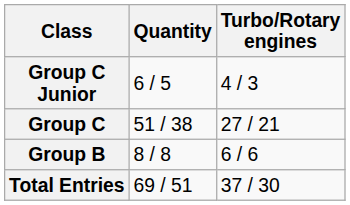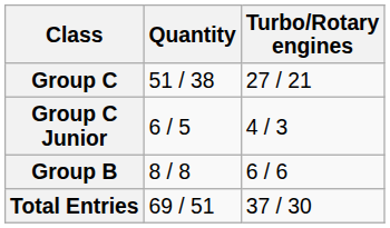rows swapped: Group C <-> Group C Junior
